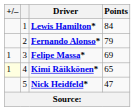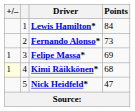Fernando Alonso* | Points: 79 -> 73
Kimi Räikkönen* | Points: 65 -> 68
